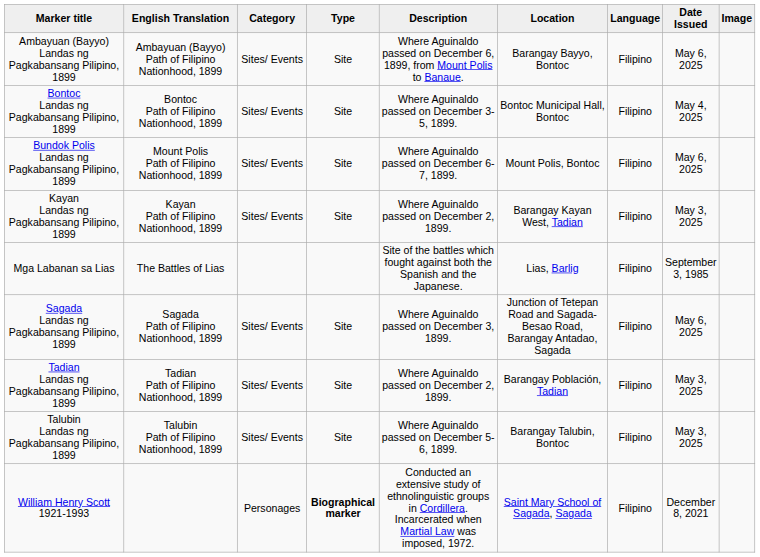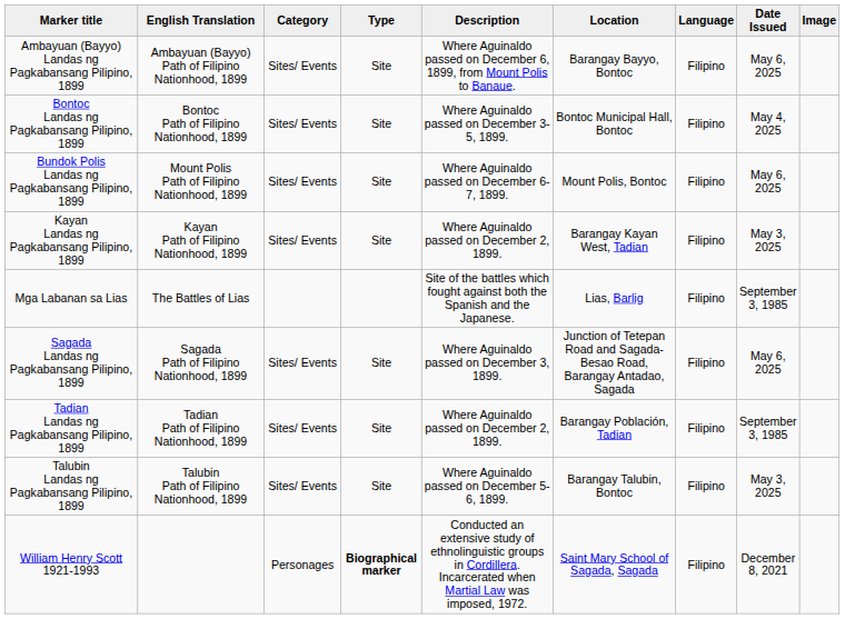Tadian Landas ng Pagkabansang Pilipino, 1899 | Date Issued: May 3, 2025 -> September 3, 1985
